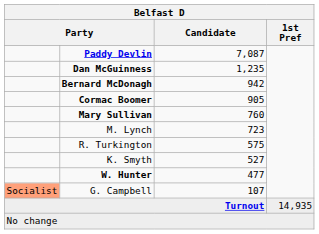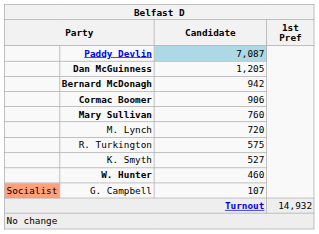Paddy Devlin | Candidate: no background -> lightblue background
Dan McGuinness | Candidate: 1,235 -> 1,205
Cormac Boomer | Candidate: 905 -> 906
M. Lynch | Candidate: 723 -> 720
W. Hunter | Candidate: 477 -> 460
Turnout | 1st Pref: 14,935 -> 14,932
